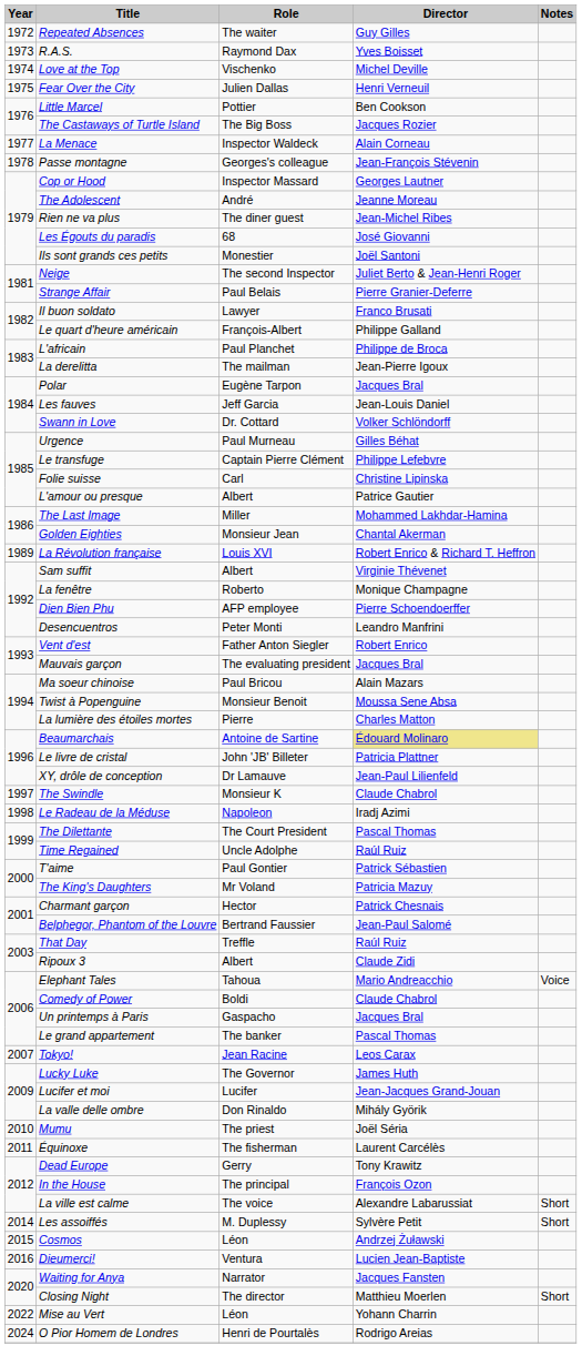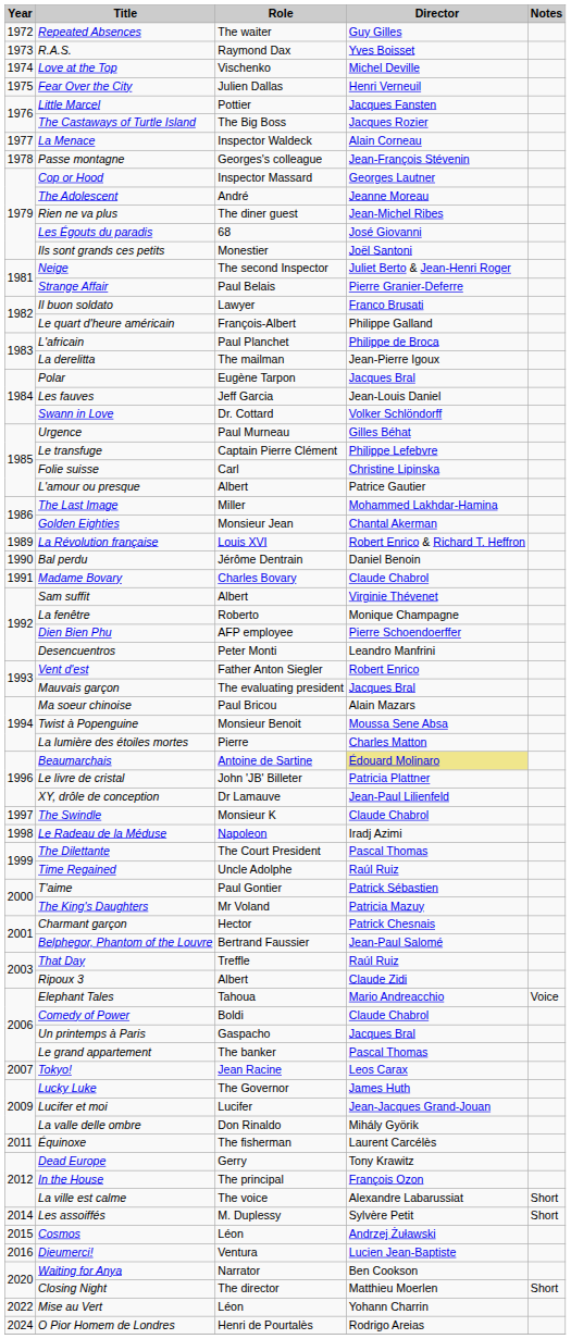Little Marcel | Director: Ben Cookson -> Jacques Fansten
+ row: 1990 | Bal perdu | Jérôme Dentrain | Daniel Benoin
+ row: 1991 | Madame Bovary | Charles Bovary | Claude Chabrol
- row: 2010 | Mumu | The priest | Joël Séria
Waiting for Anya | Director: Jacques Fansten -> Ben Cookson
